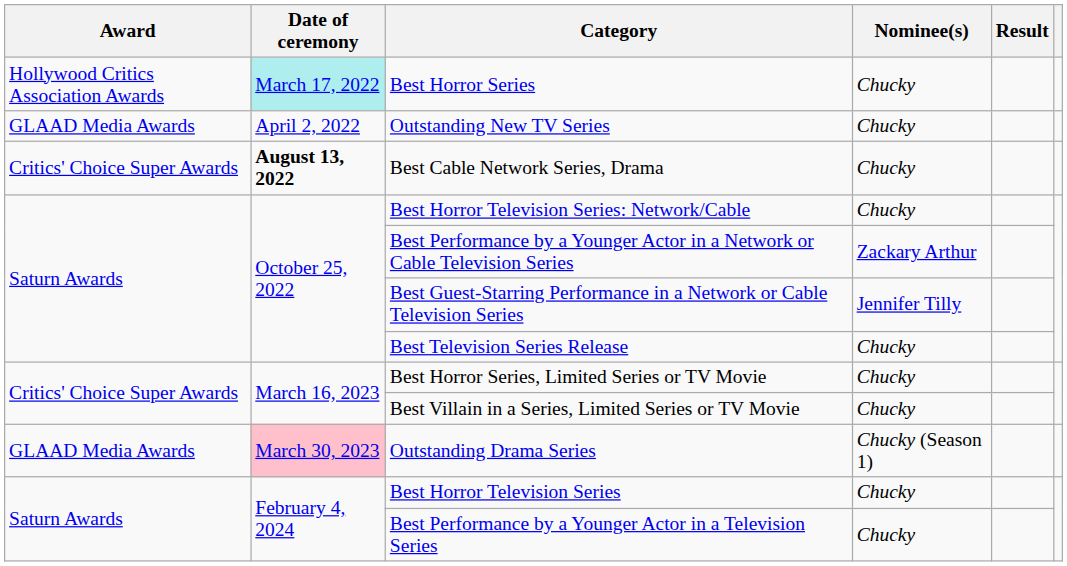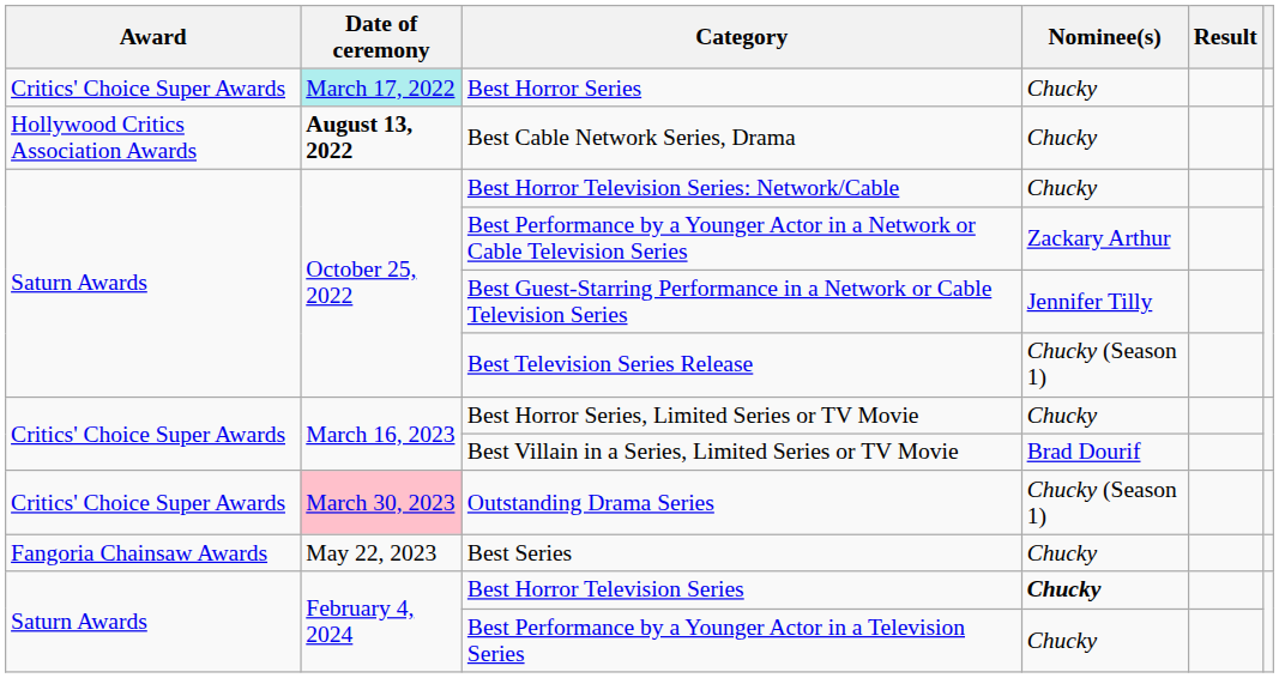Best Horror Series | Award: Hollywood Critics Association Awards -> Critics' Choice Super Awards
- row: GLAAD Media Awards | April 2, 2022 | Outstanding New TV Series | Chucky
Best Cable Network Series, Drama | Award: Critics' Choice Super Awards -> Hollywood Critics Association Awards
Best Television Series Release | Nominee(s): Chucky -> Chucky (Season 1)
Best Villain in a Series, Limited Series or TV Movie | Nominee(s): Chucky -> Brad Dourif
Outstanding Drama Series | Award: GLAAD Media Awards -> Critics' Choice Super Awards
+ row: Fangoria Chainsaw Awards | May 22, 2023 | Best Series | Chucky
Best Horror Television Series | Nominee(s): normal -> bold
